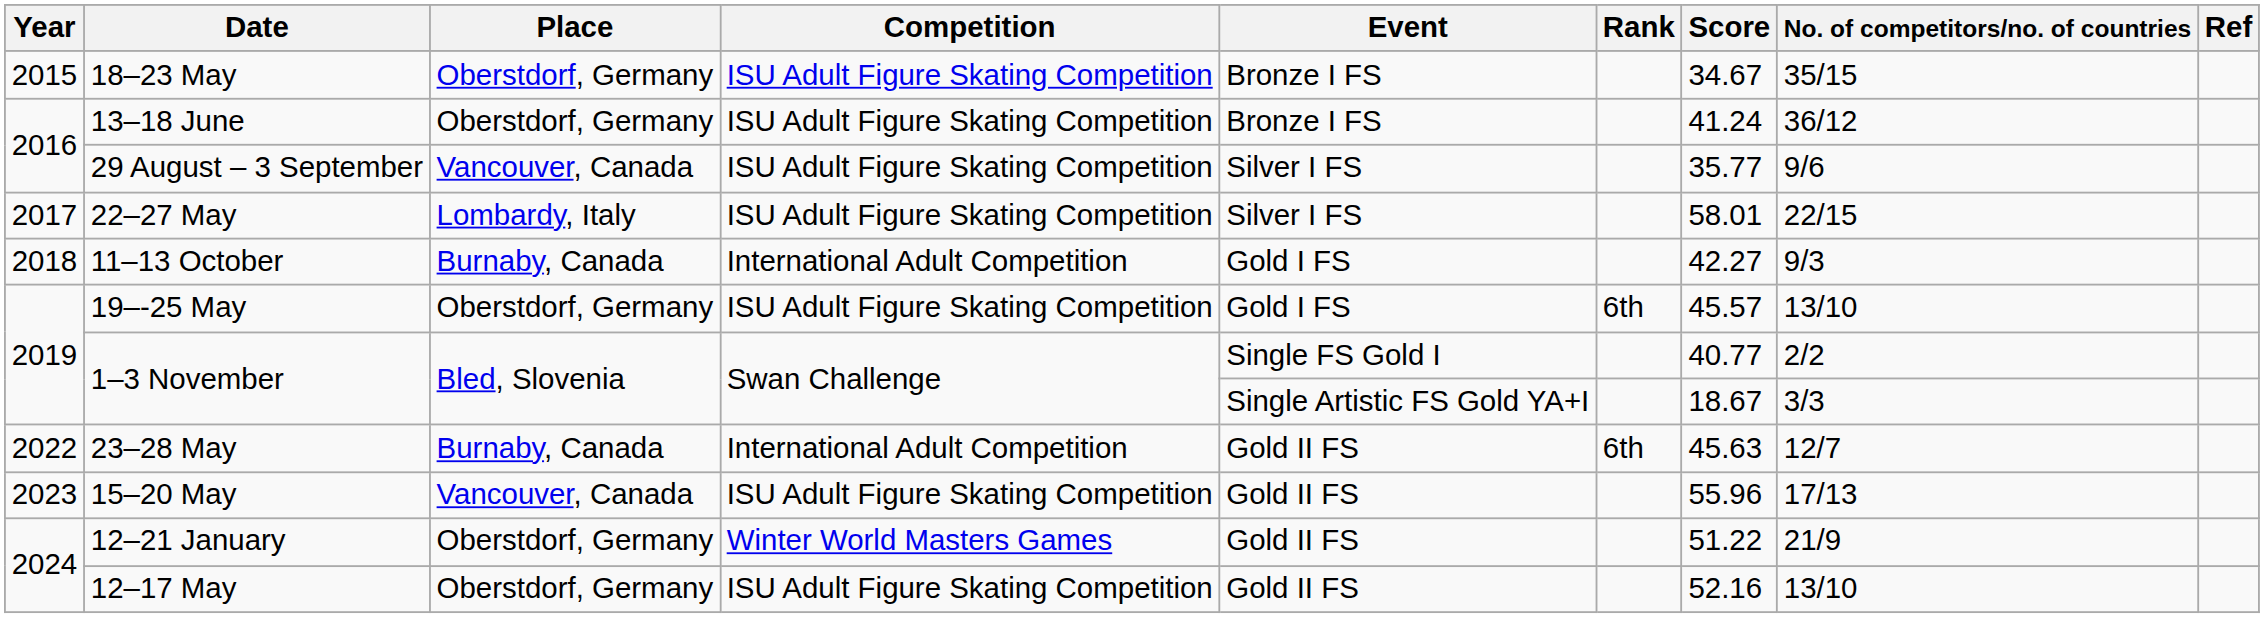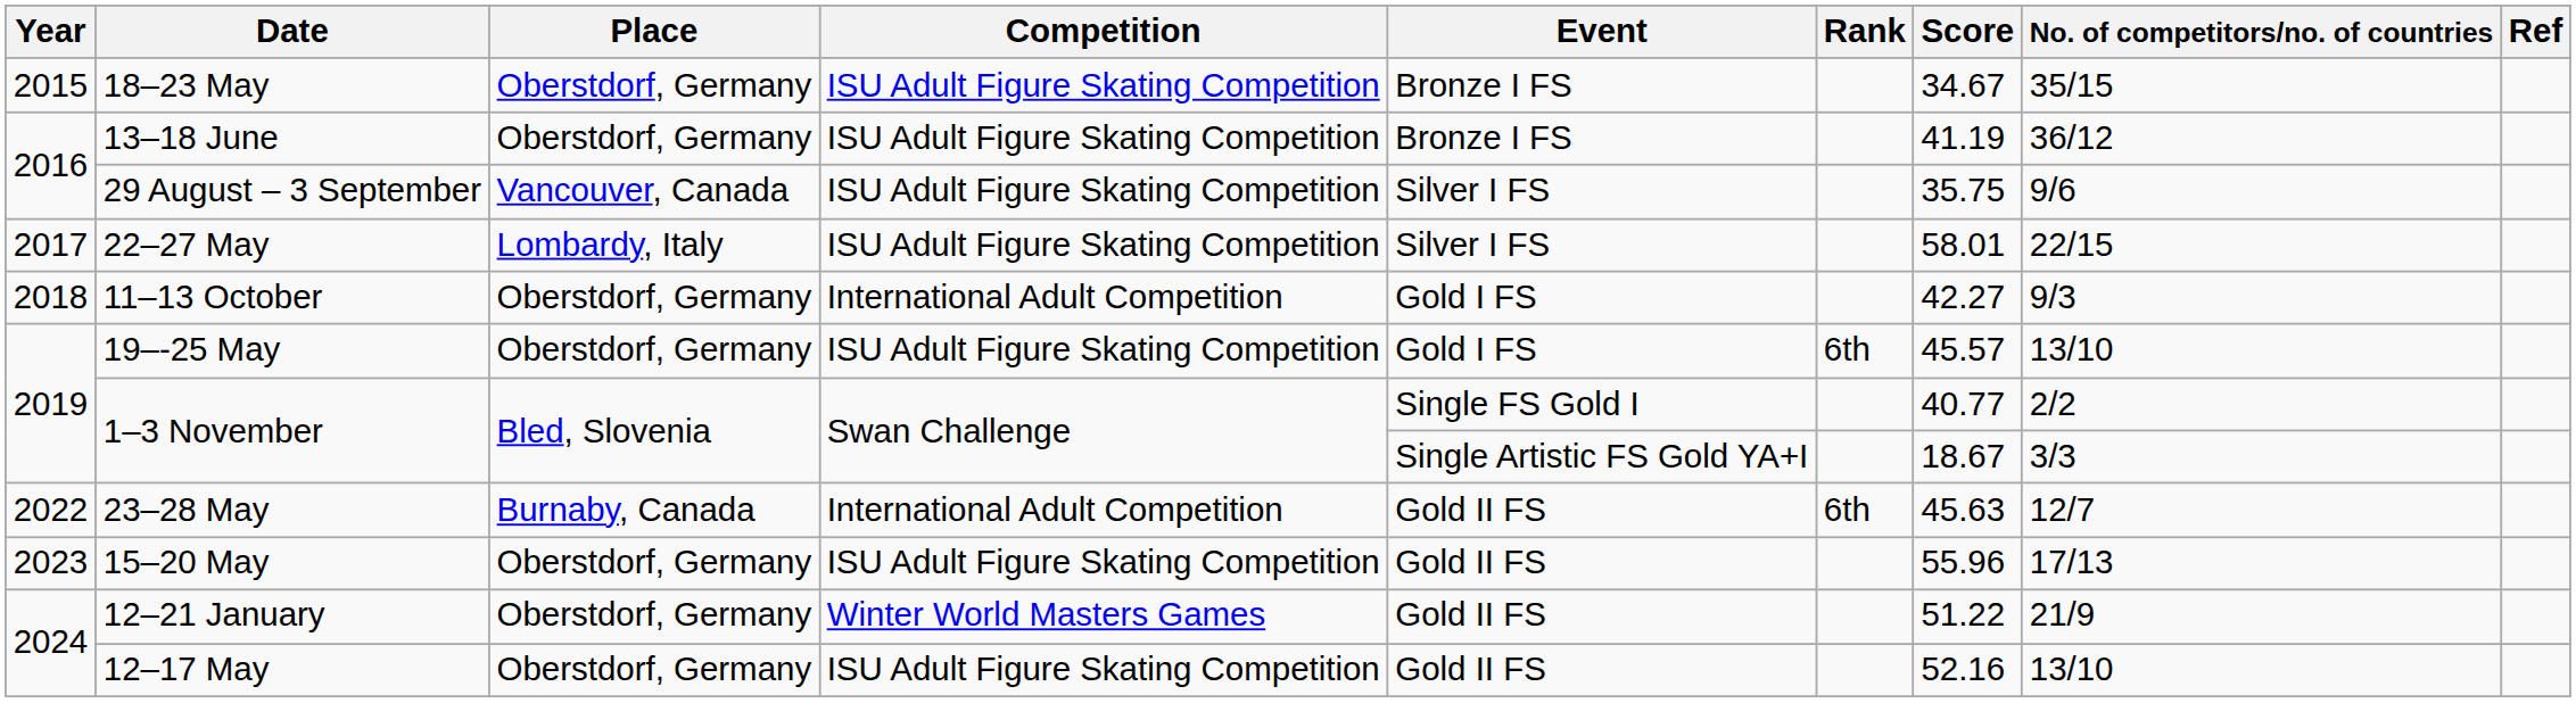13–18 June | Score: 41.24 -> 41.19
29 August – 3 September | Score: 35.77 -> 35.75
11–13 October | Place: Burnaby, Canada -> Oberstdorf, Germany
15–20 May | Place: Vancouver, Canada -> Oberstdorf, Germany
